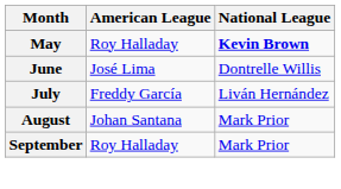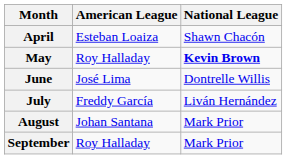+ row: April | Esteban Loaiza | Shawn Chacón
